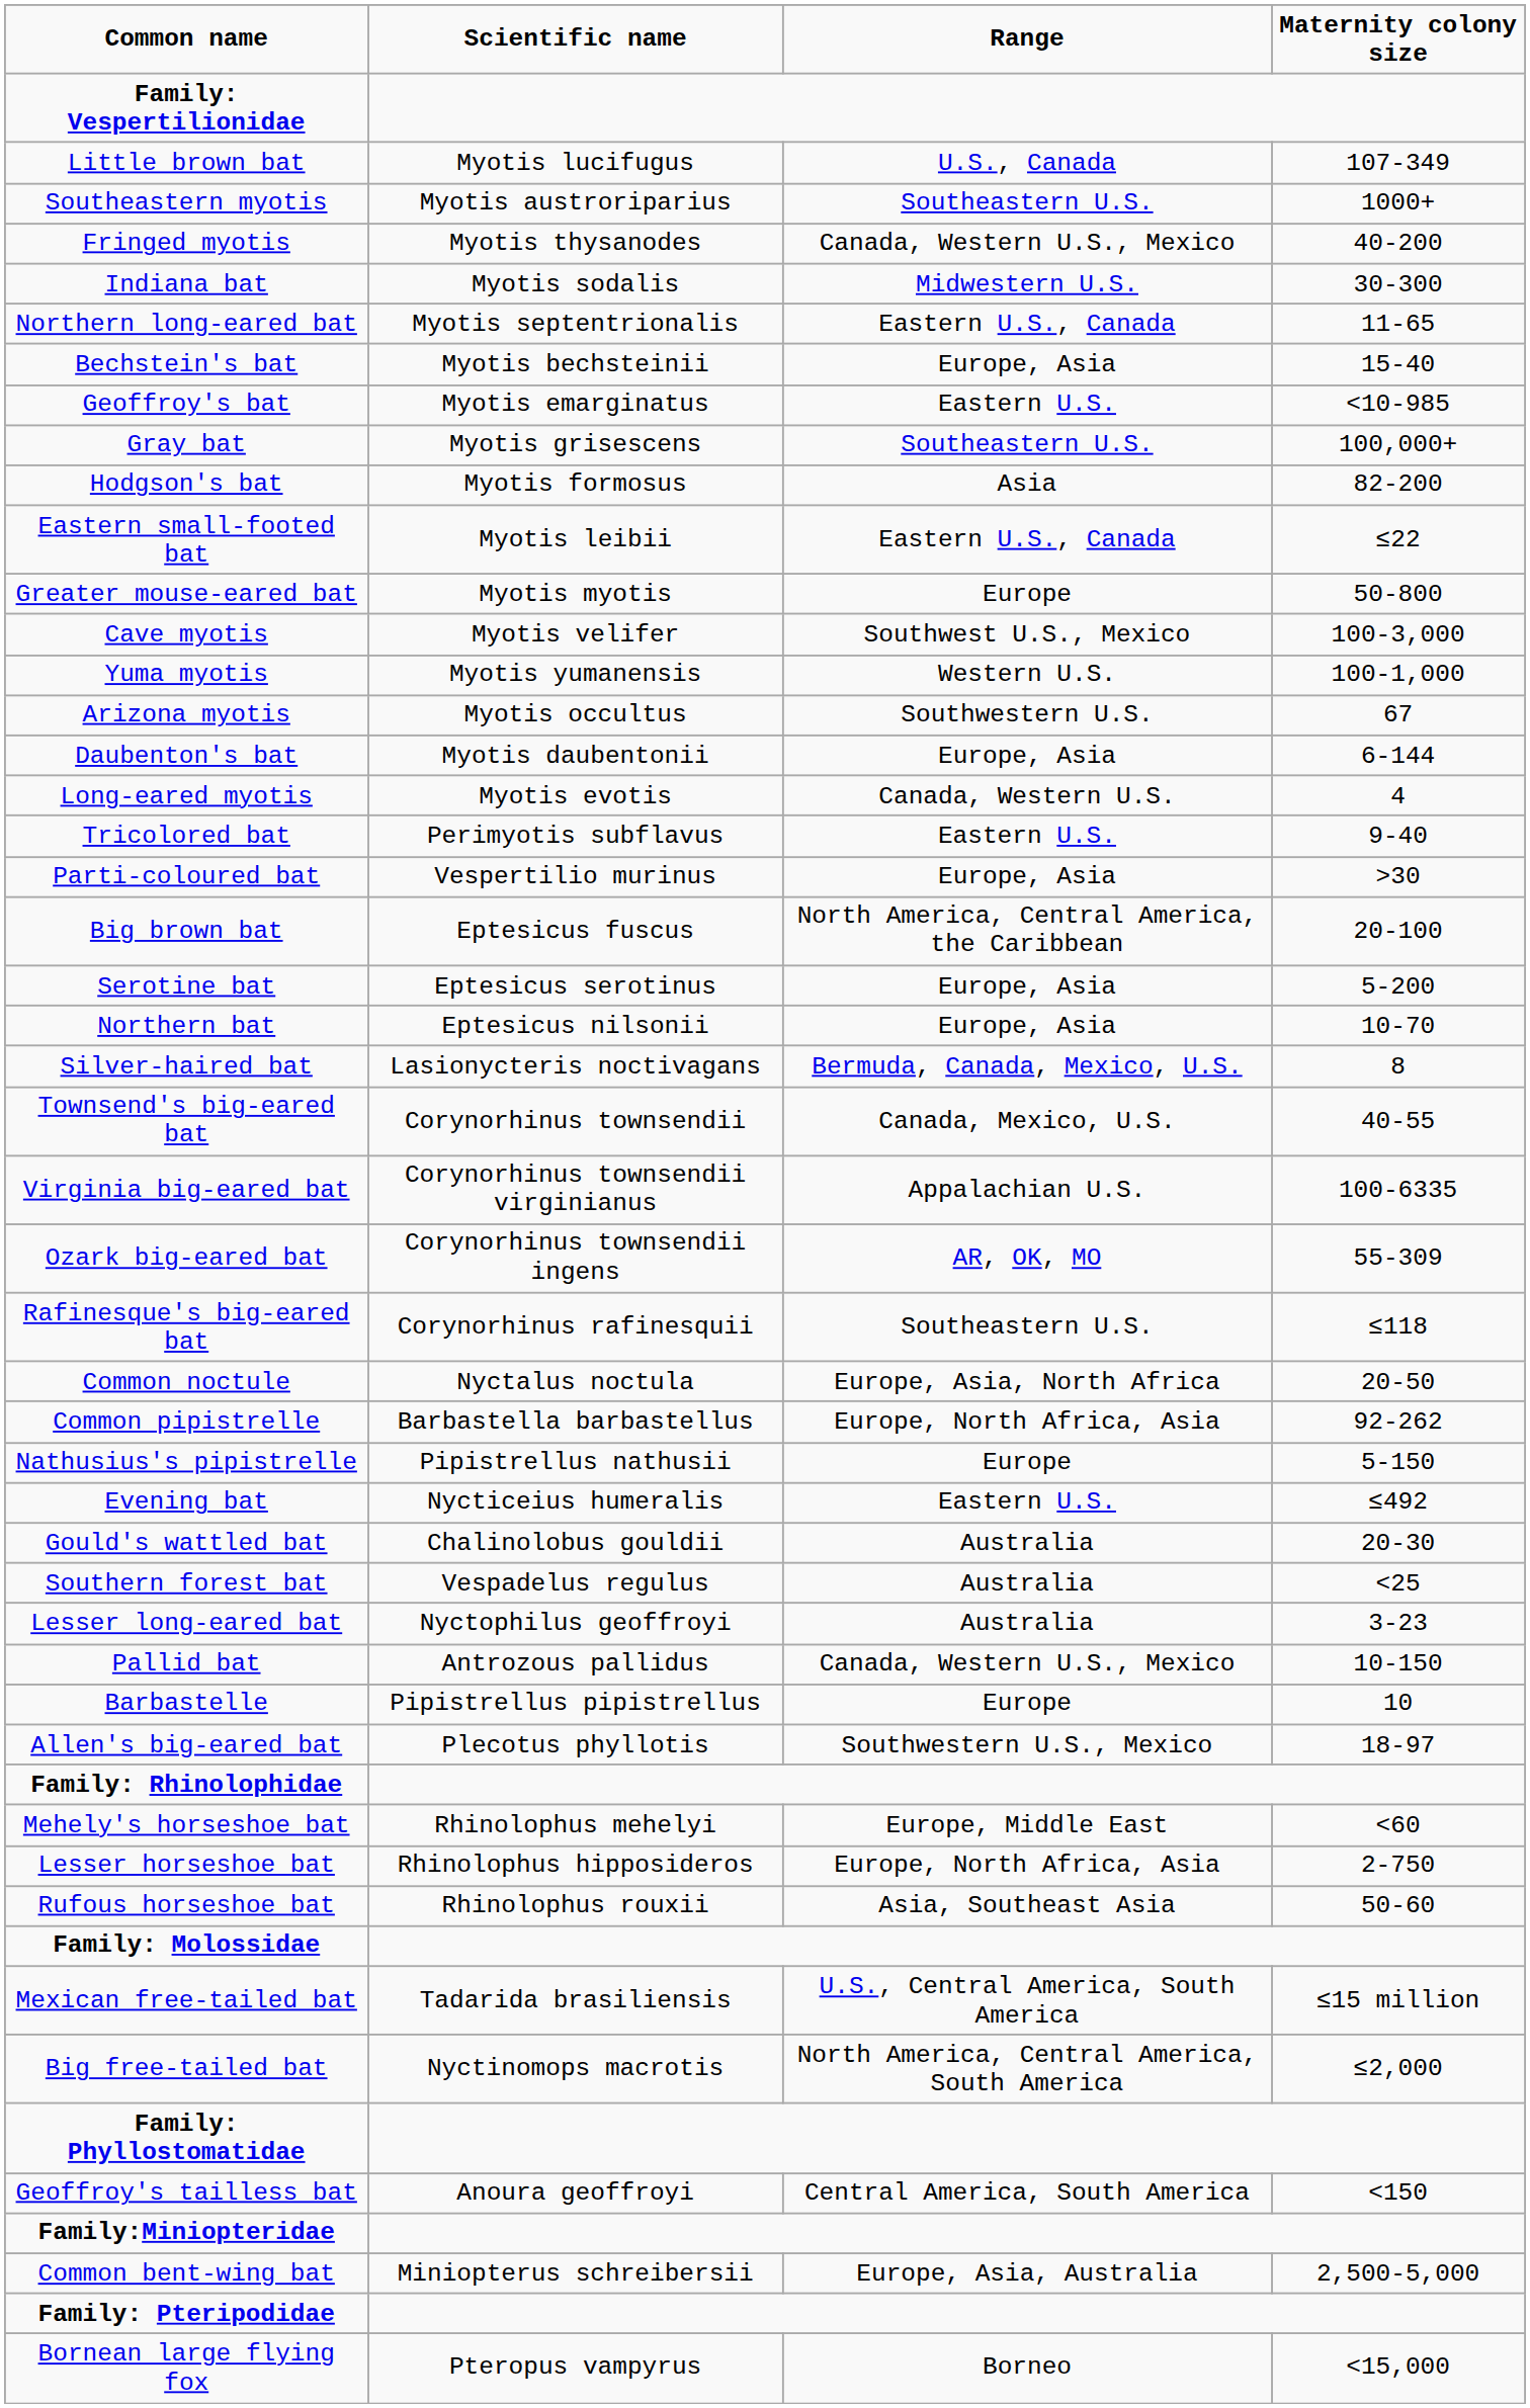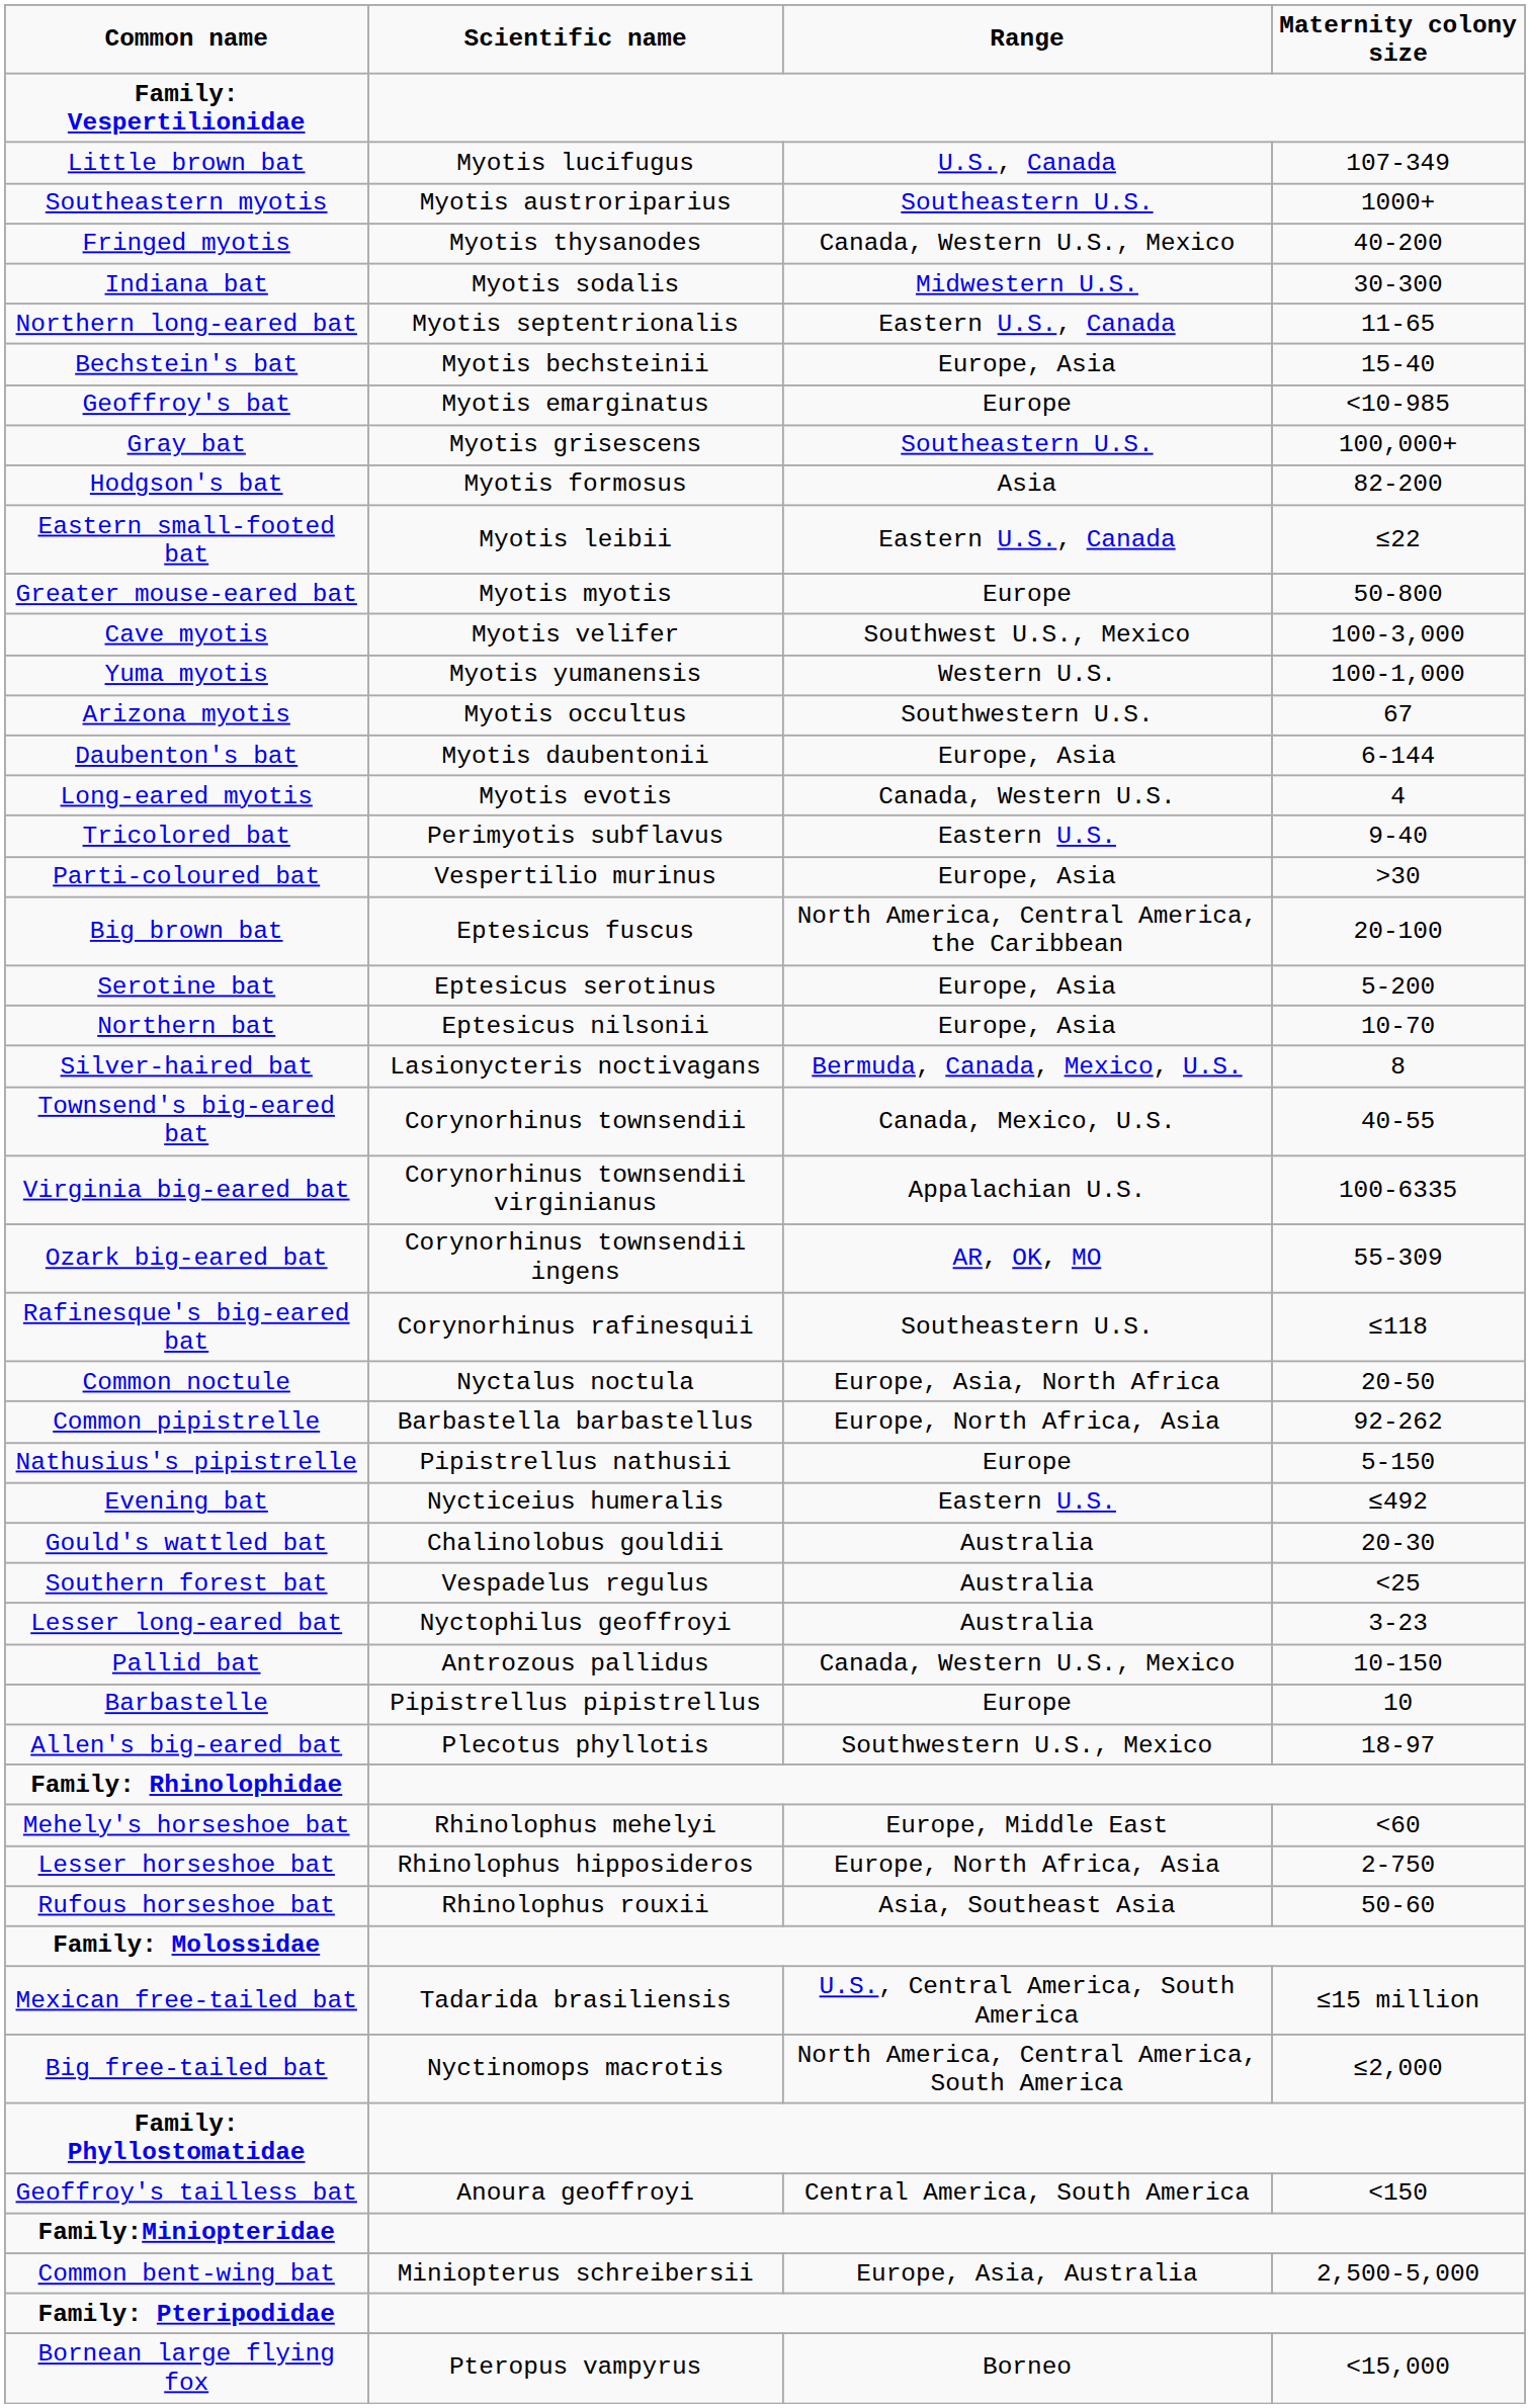Geoffroy's bat | Range: Eastern U.S. -> Europe
